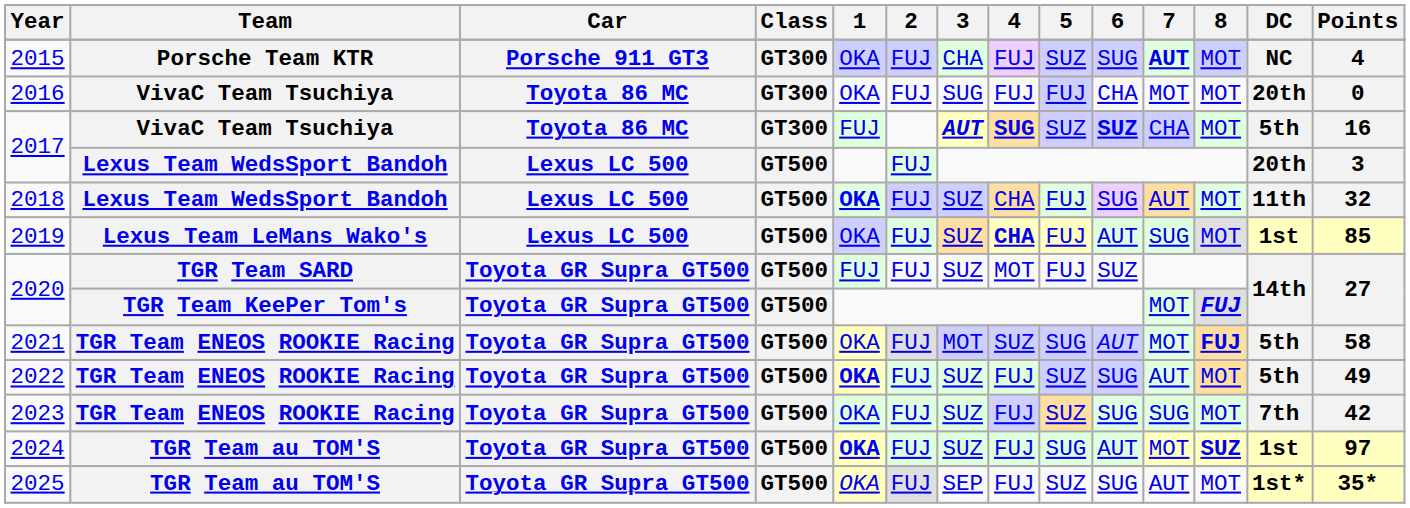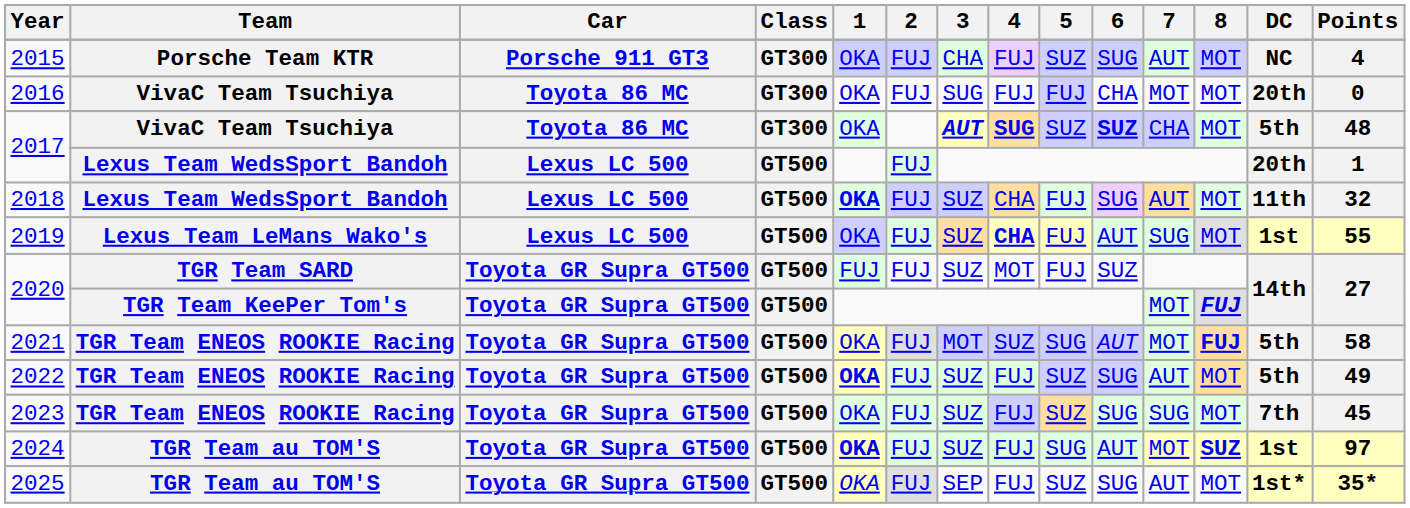2015 | 7: bold -> normal
2017 / VivaC Team Tsuchiya | 1: FUJ -> OKA
2017 / VivaC Team Tsuchiya | Points: 16 -> 48
2017 / Lexus Team WedsSport Bandoh | Points: 3 -> 1
2019 | Points: 85 -> 55
2023 | Points: 42 -> 45
